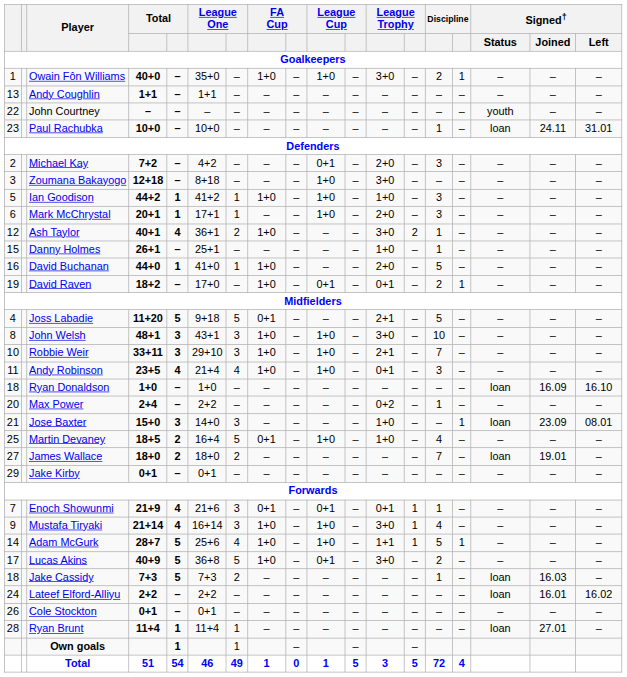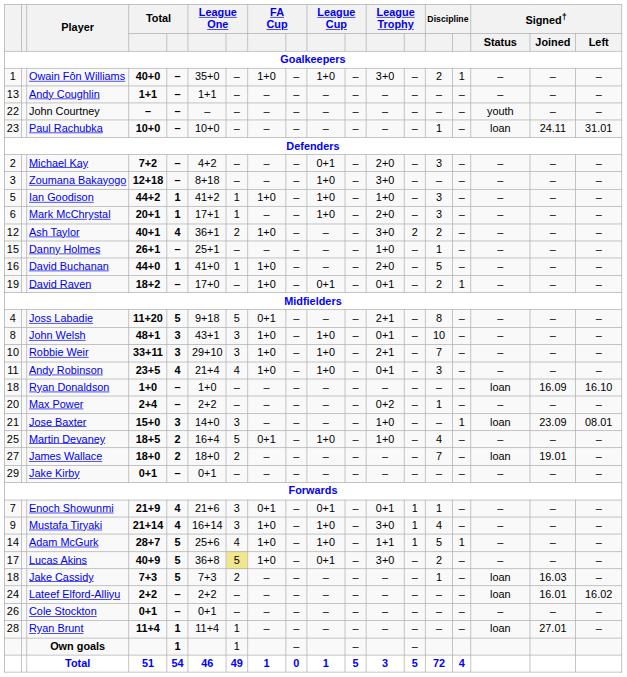Ash Taylor | column 14: 1 -> 2
Joss Labadie | column 14: 5 -> 8
John Welsh | column 12: 3+0 -> 0+1
Lucas Akins | column 7: no background -> khaki background
